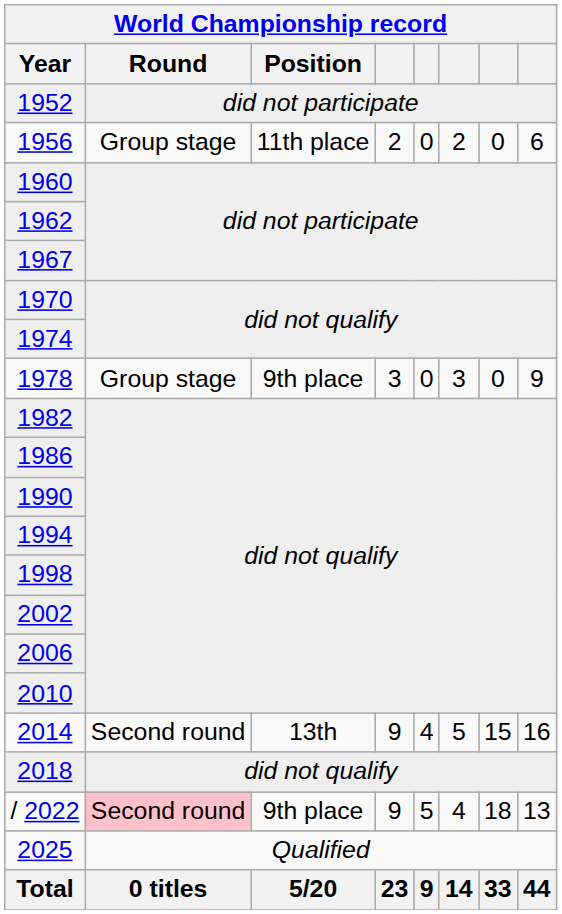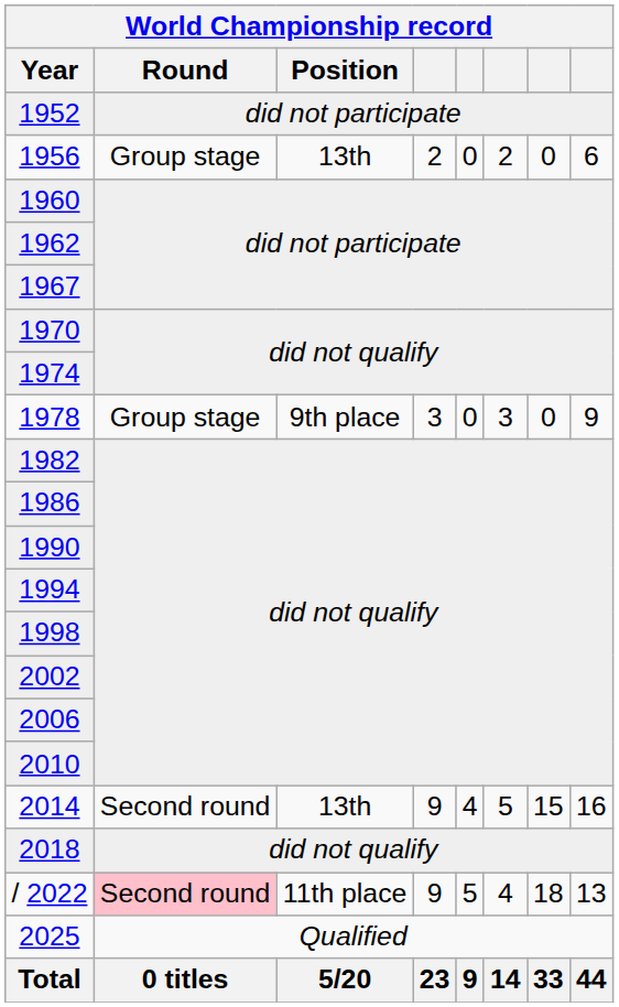1956 | Position: 11th place -> 13th
/ 2022 | Position: 9th place -> 11th place
